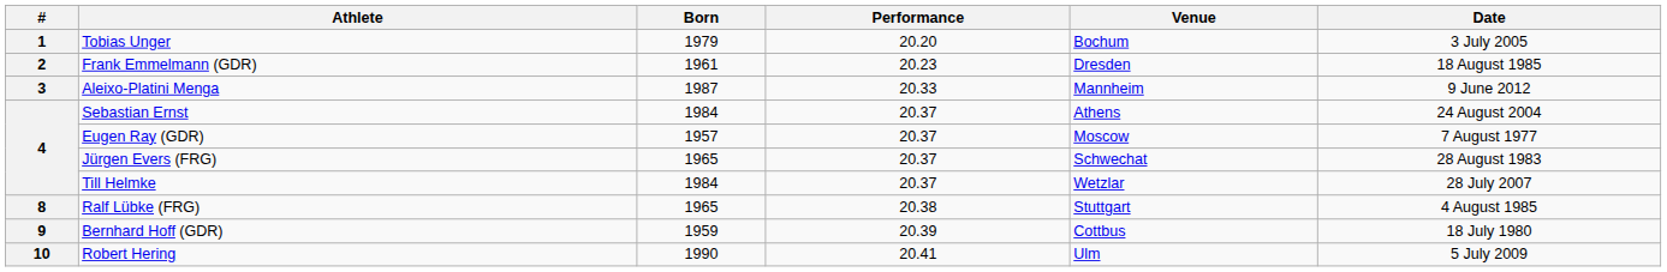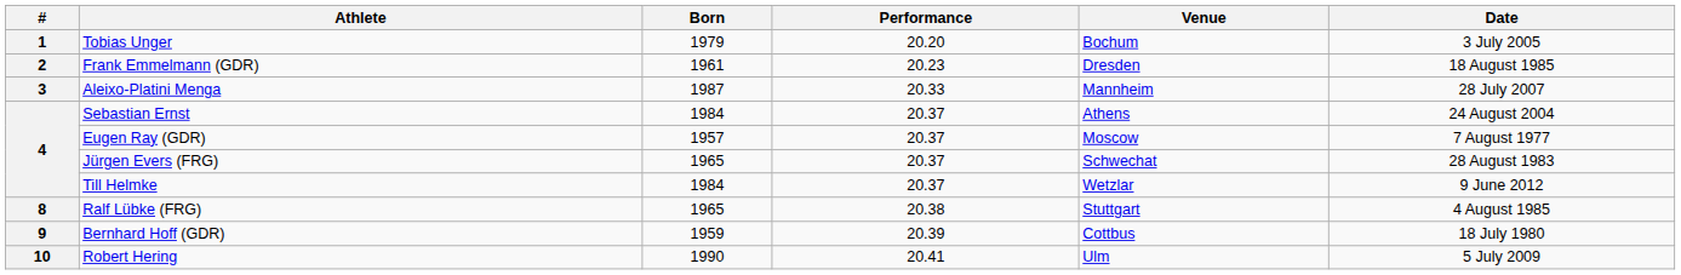Aleixo-Platini Menga | Date: 9 June 2012 -> 28 July 2007
Till Helmke | Date: 28 July 2007 -> 9 June 2012
